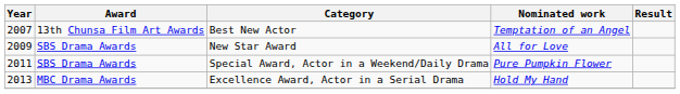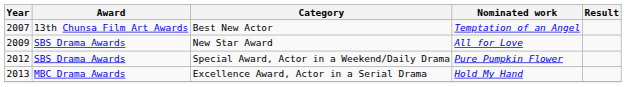Special Award, Actor in a Weekend/Daily Drama | Year: 2011 -> 2012
